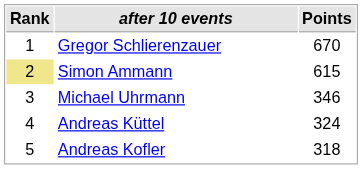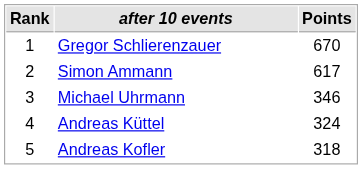Simon Ammann | Rank: khaki background -> no background
Simon Ammann | Points: 615 -> 617
